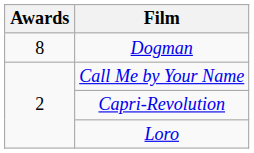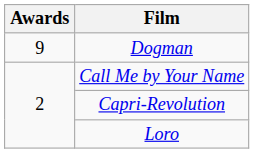Dogman | Awards: 8 -> 9
